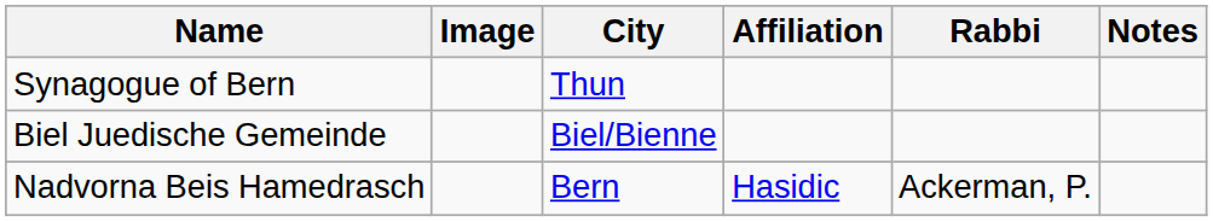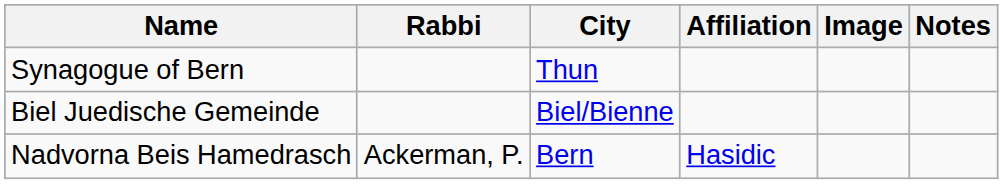columns swapped: Image <-> Rabbi
